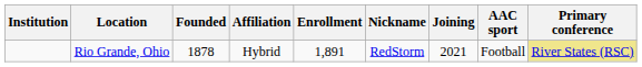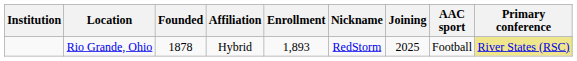Rio Grande, Ohio | Enrollment: 1,891 -> 1,893
Rio Grande, Ohio | Joining: 2021 -> 2025
